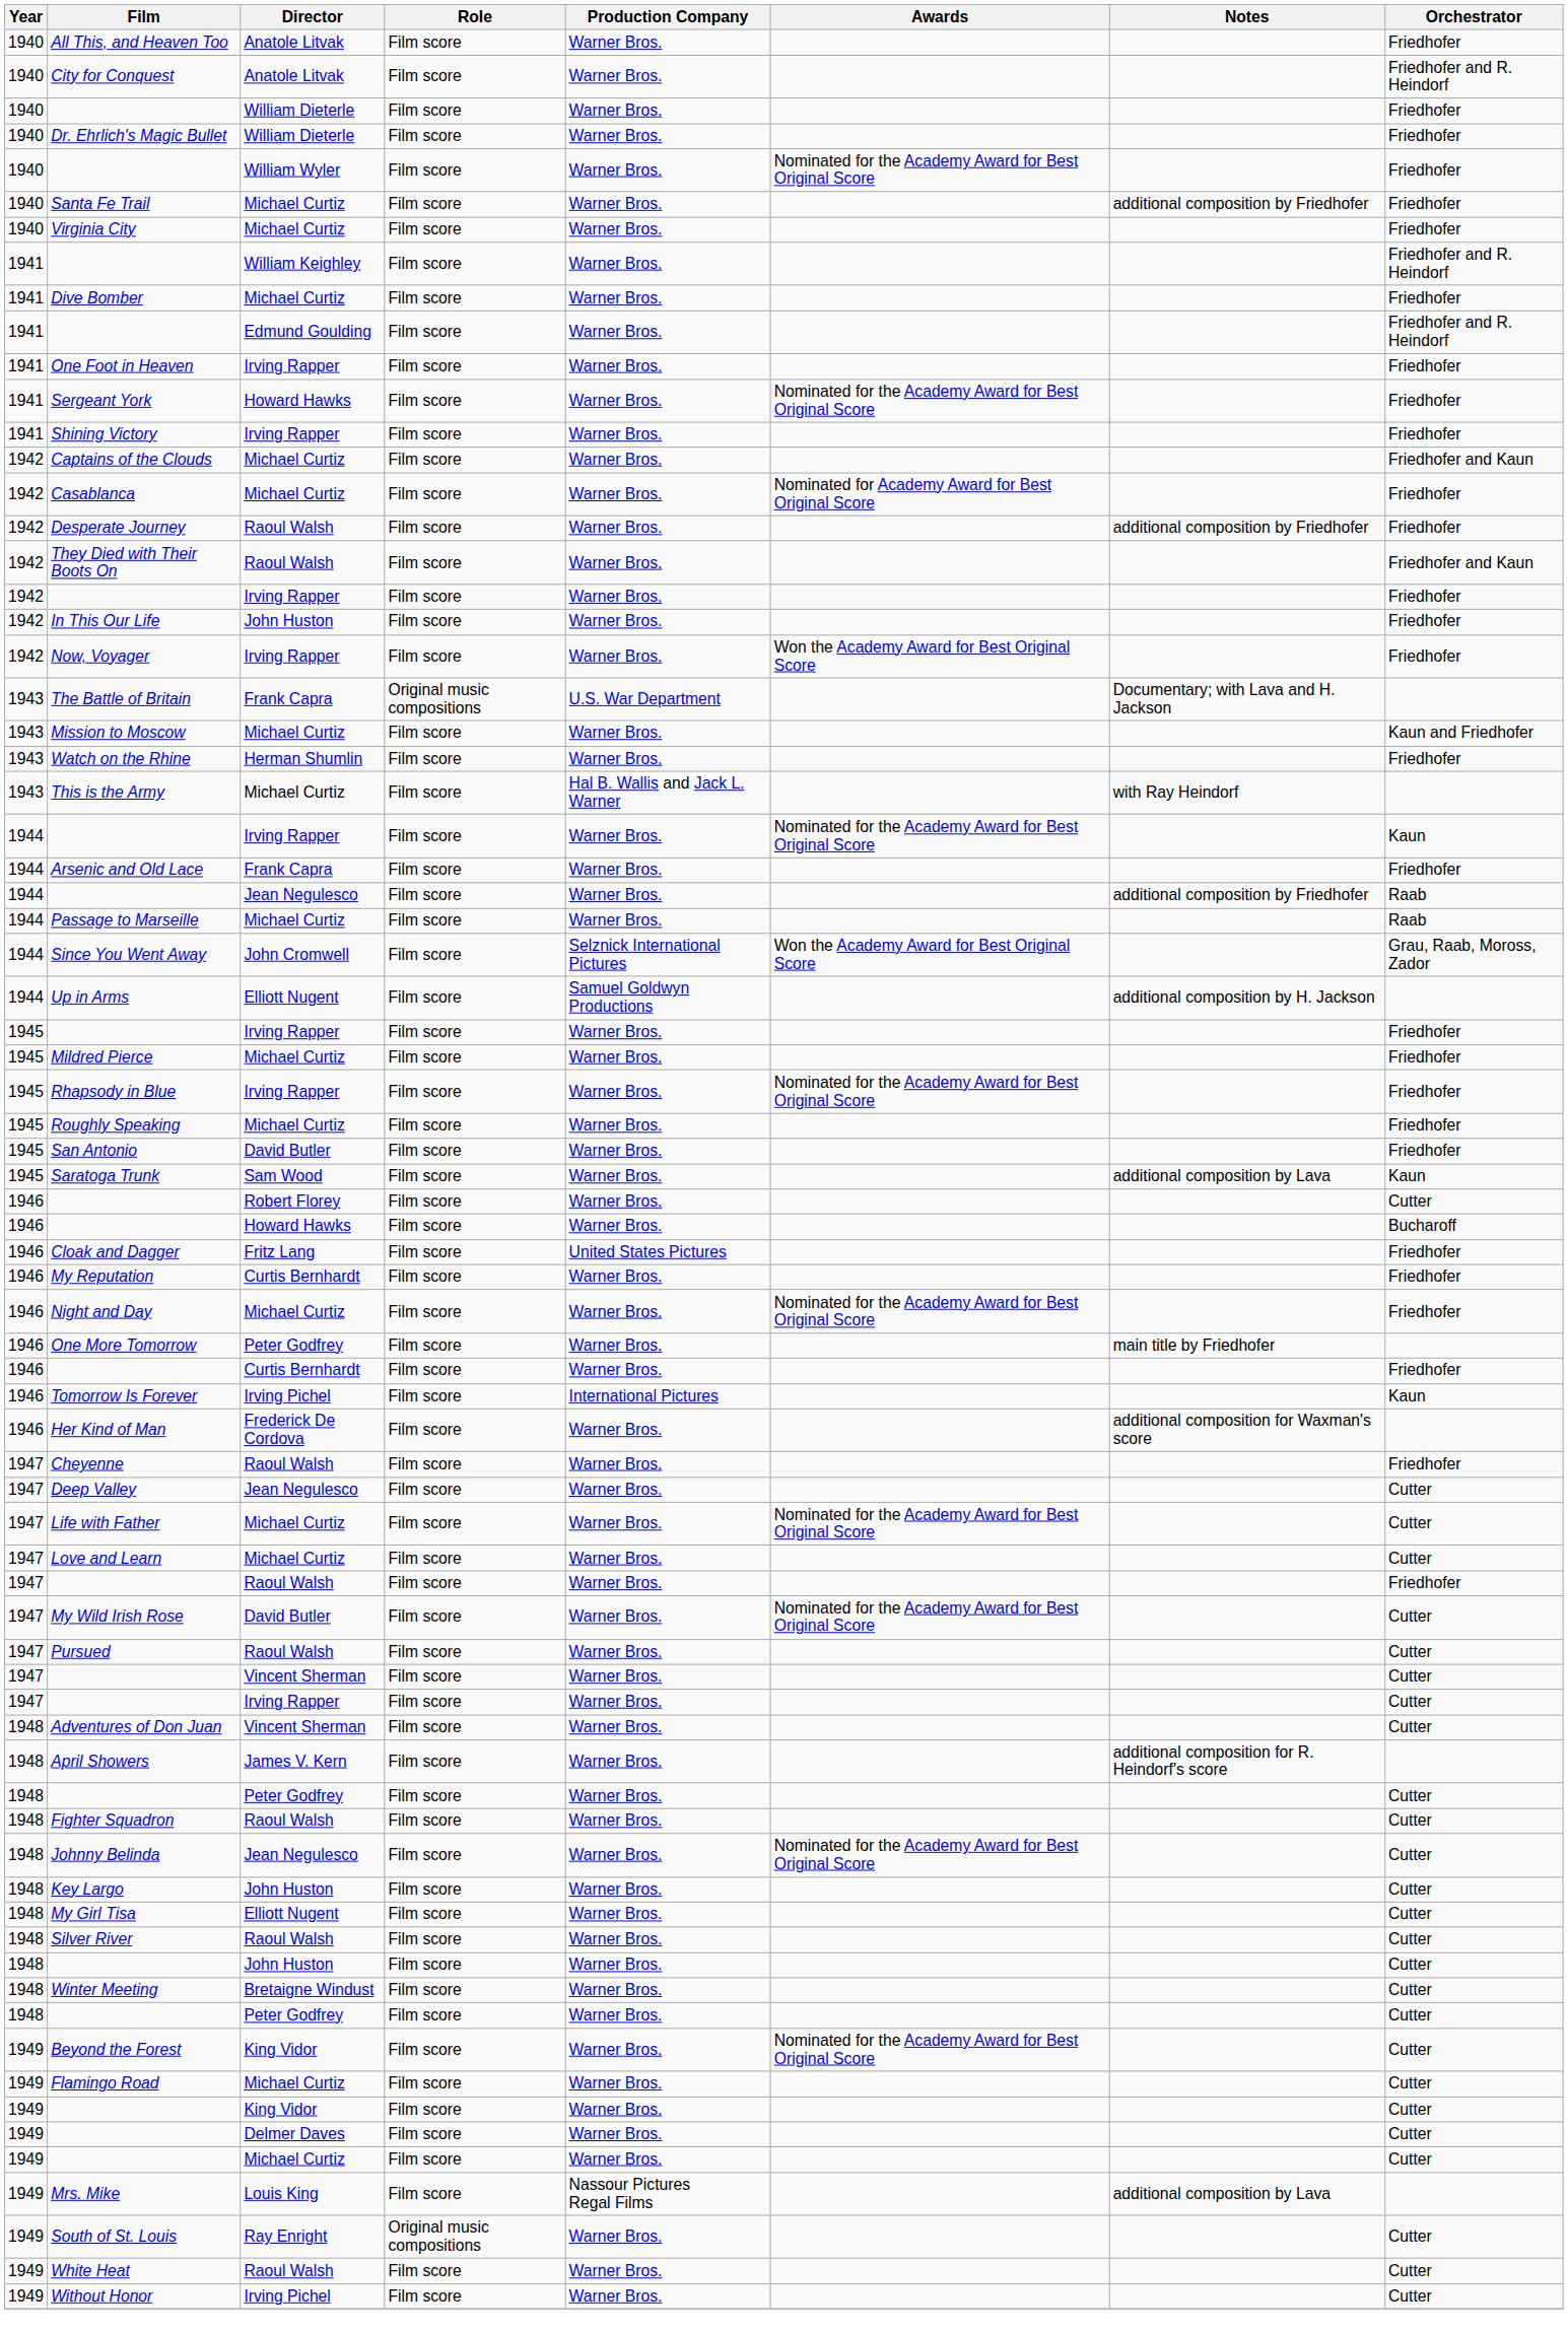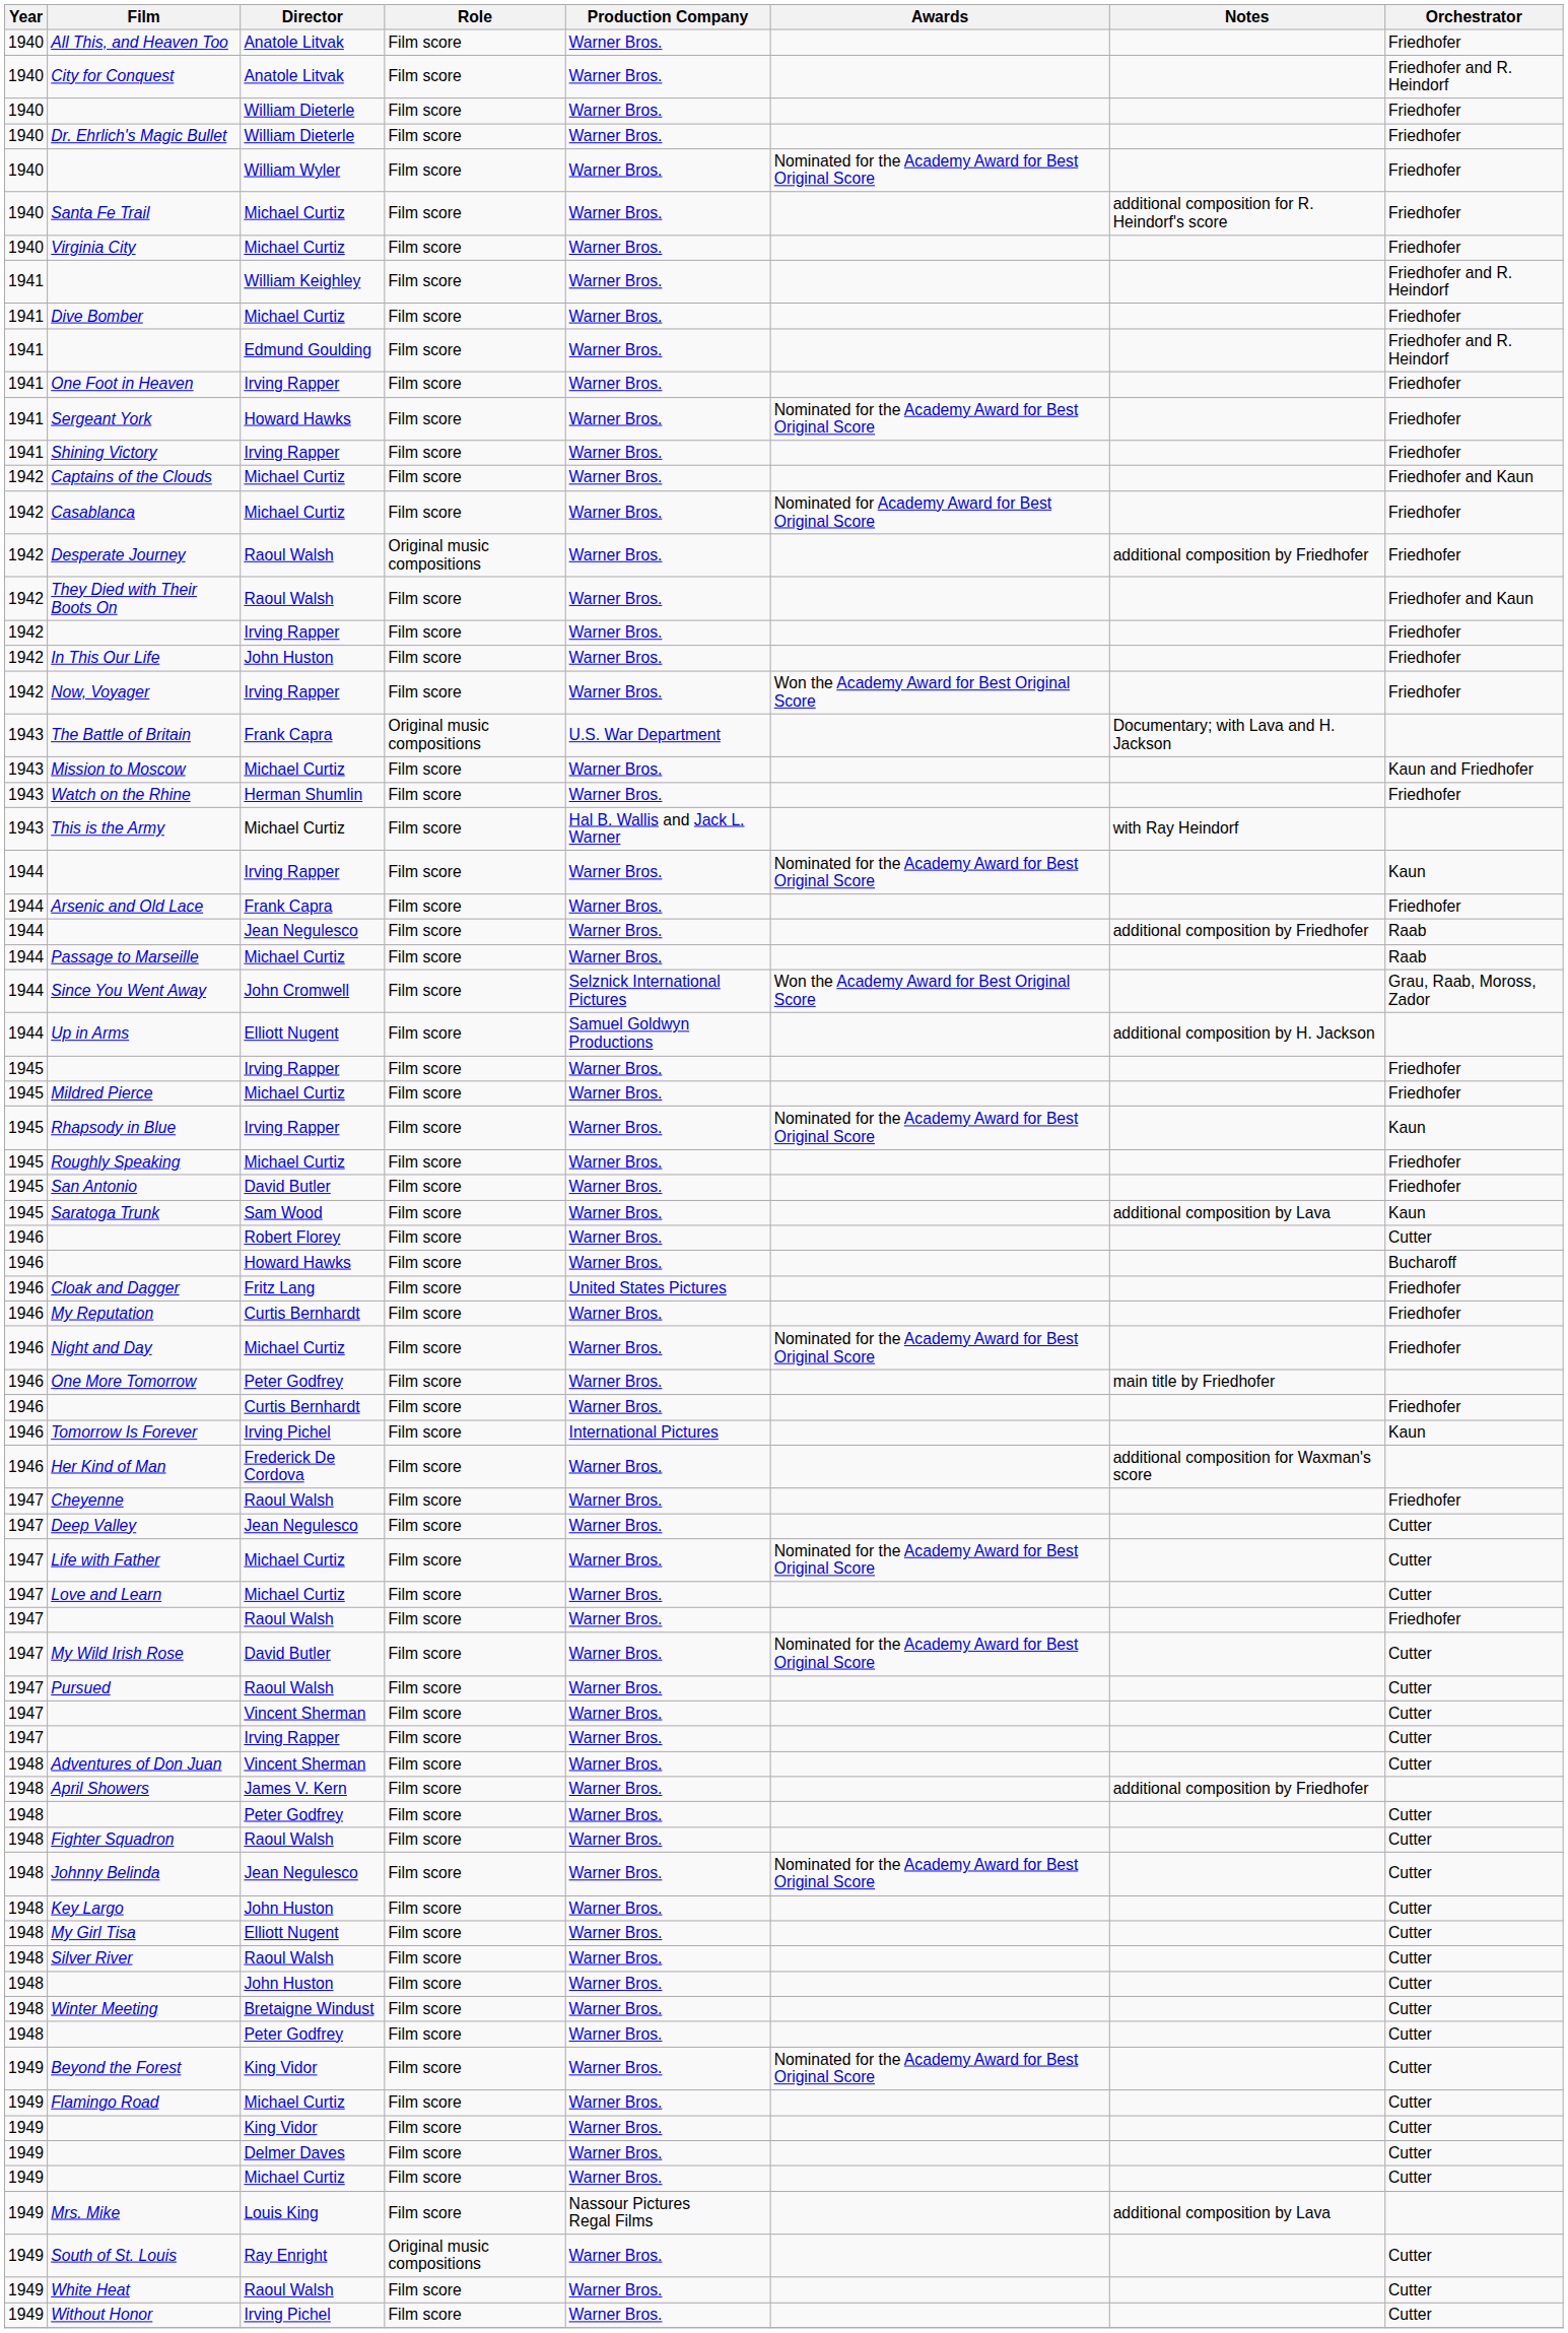Santa Fe Trail | Notes: additional composition by Friedhofer -> additional composition for R. Heindorf's score
Desperate Journey | Role: Film score -> Original music compositions
Rhapsody in Blue | Orchestrator: Friedhofer -> Kaun
April Showers | Notes: additional composition for R. Heindorf's score -> additional composition by Friedhofer
